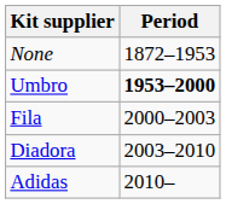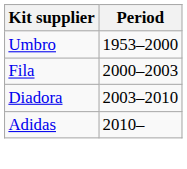- row: None | 1872–1953
Umbro | Period: bold -> normal
